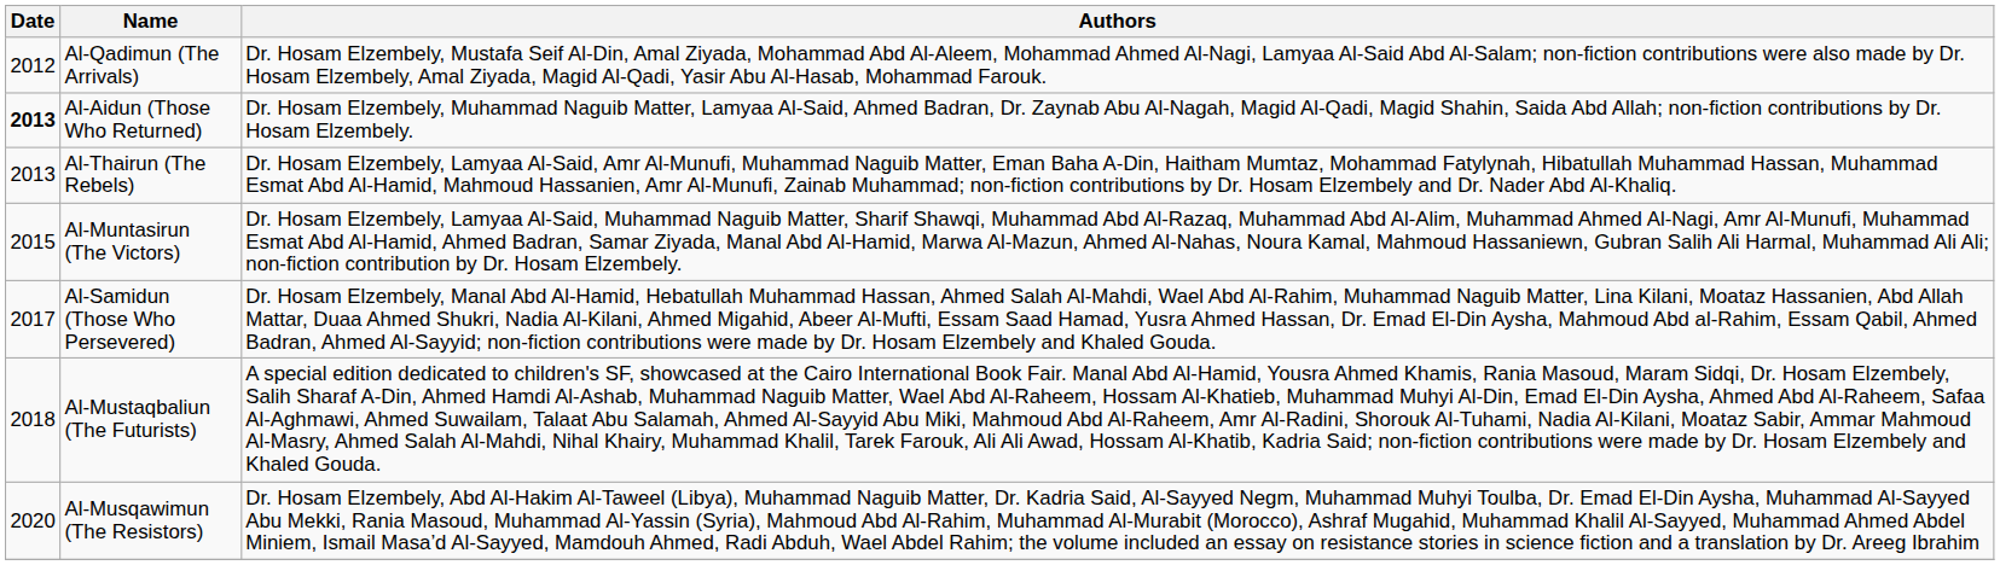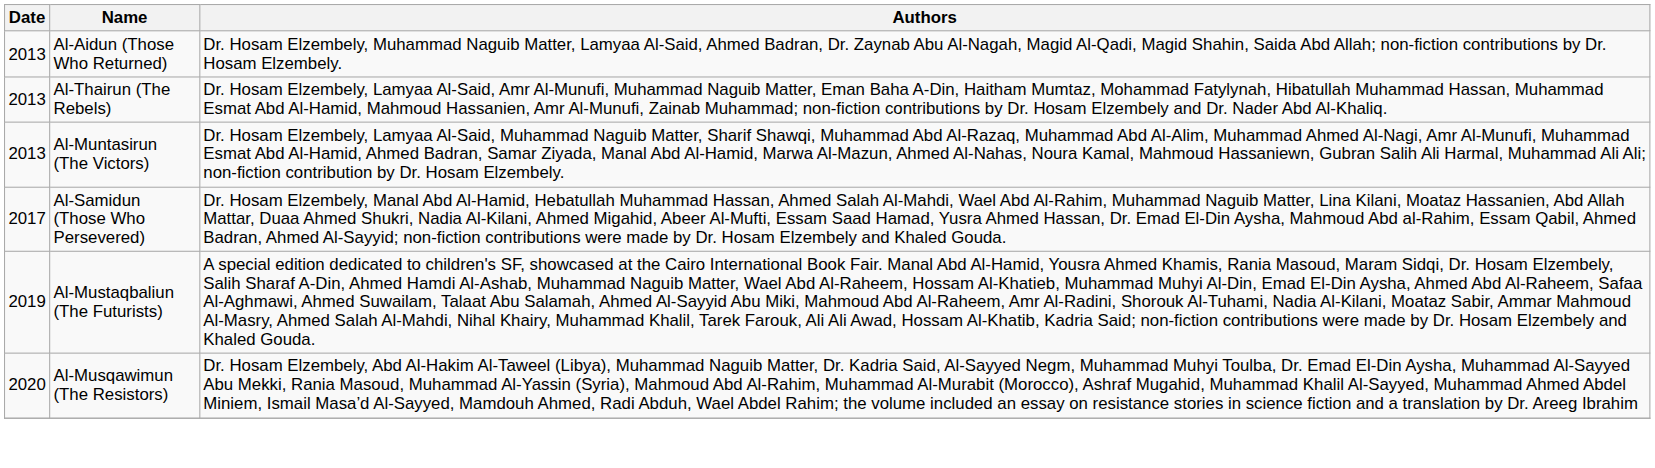- row: 2012 | Al-Qadimun (The Arrivals) | Dr. Hosam Elzembely, Mustafa Seif Al-Din, Amal Ziyada, Mohammad Abd Al-Aleem, Mohammad Ahmed Al-Nagi, Lamyaa Al-Said Abd Al-Salam; non-fiction contributions were also made by Dr. Hosam Elzembely, Amal Ziyada, Magid Al-Qadi, Yasir Abu Al-Hasab, Mohammad Farouk.
Al-Aidun (Those Who Returned) | Date: bold -> normal
Al-Muntasirun (The Victors) | Date: 2015 -> 2013
Al-Mustaqbaliun (The Futurists) | Date: 2018 -> 2019
